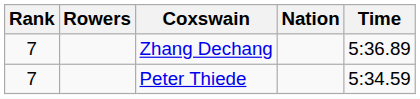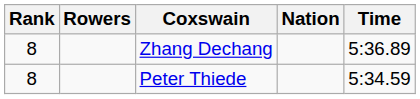Zhang Dechang | Rank: 7 -> 8
Peter Thiede | Rank: 7 -> 8
